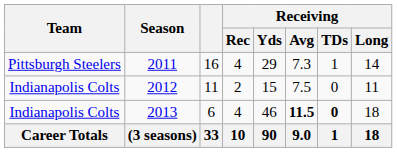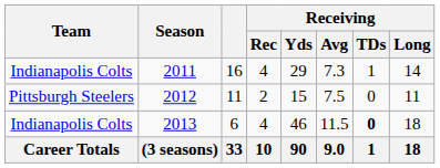2011 | Team: Pittsburgh Steelers -> Indianapolis Colts
2012 | Team: Indianapolis Colts -> Pittsburgh Steelers
2013 | Receiving / Avg: bold -> normal
